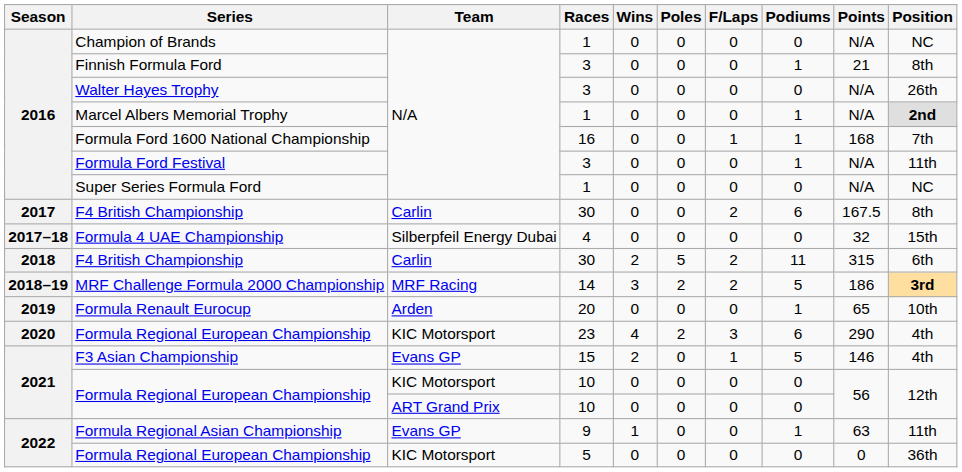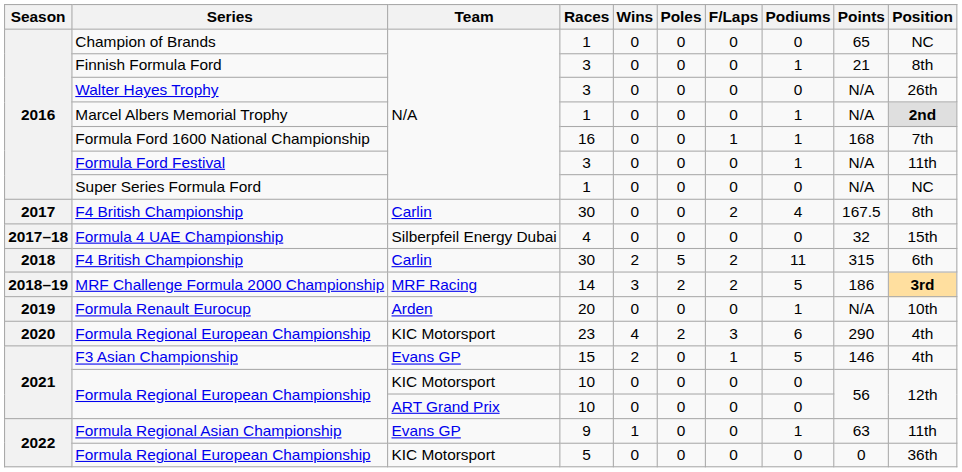Champion of Brands | Points: N/A -> 65
2017 / F4 British Championship | Podiums: 6 -> 4
Formula Renault Eurocup | Points: 65 -> N/A
